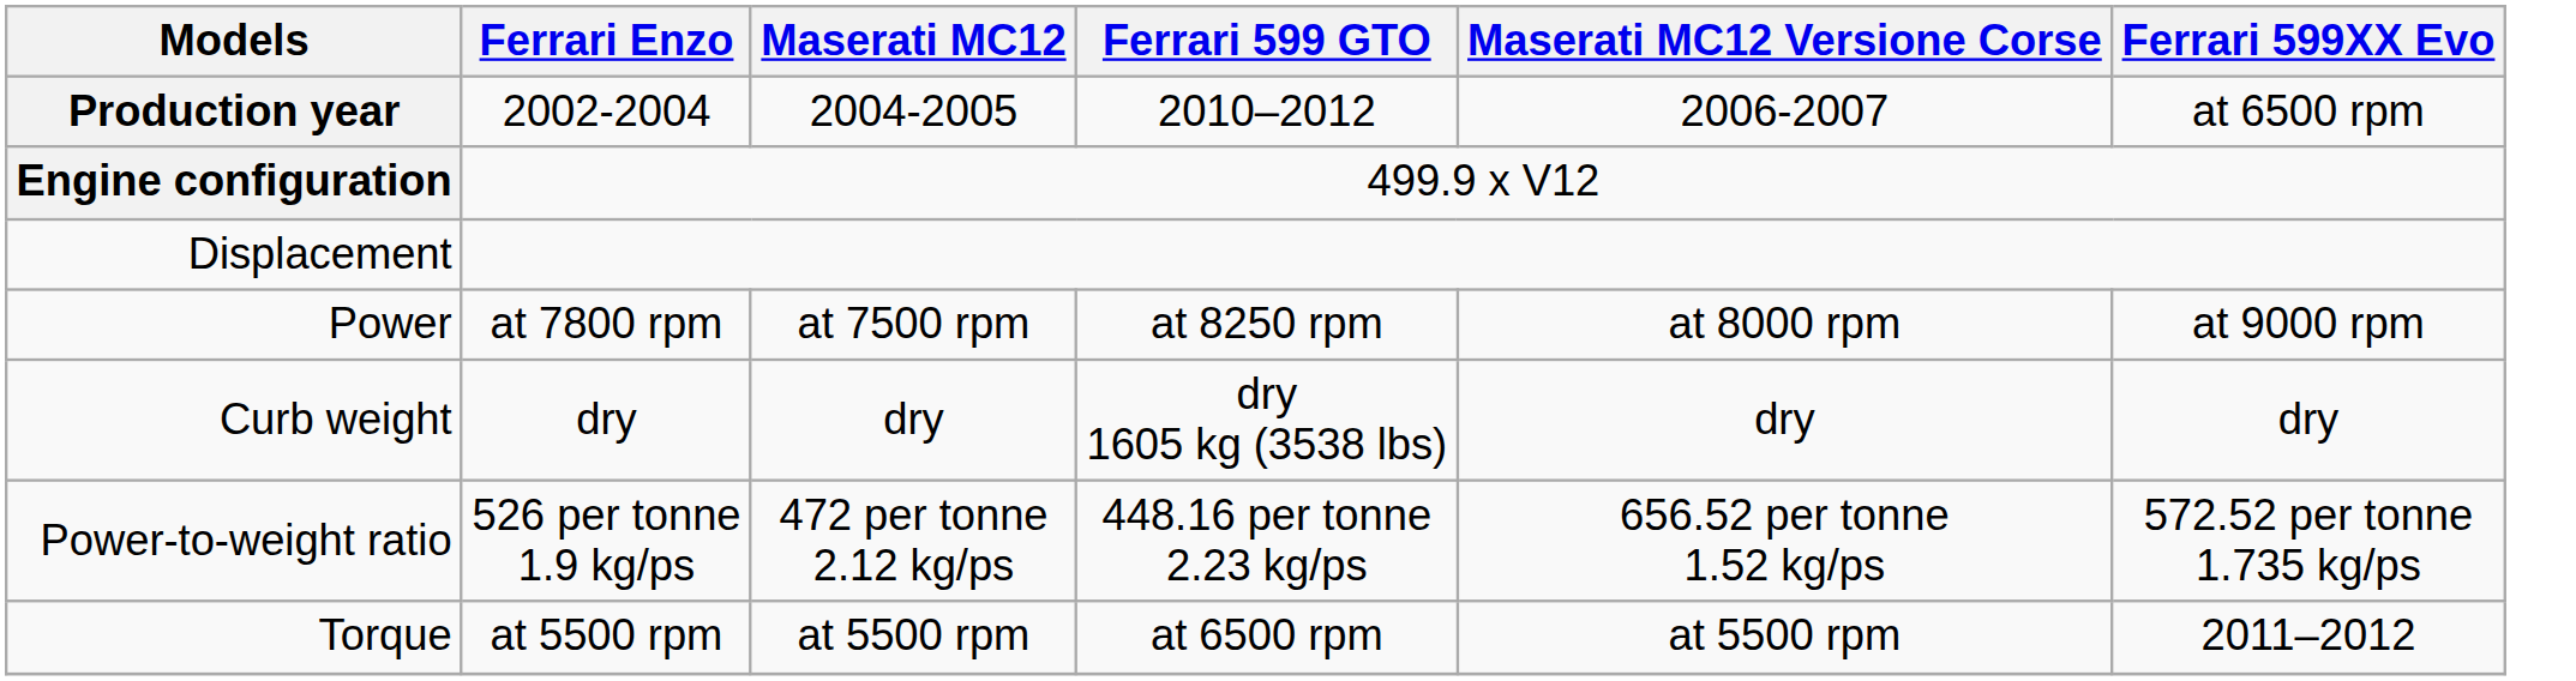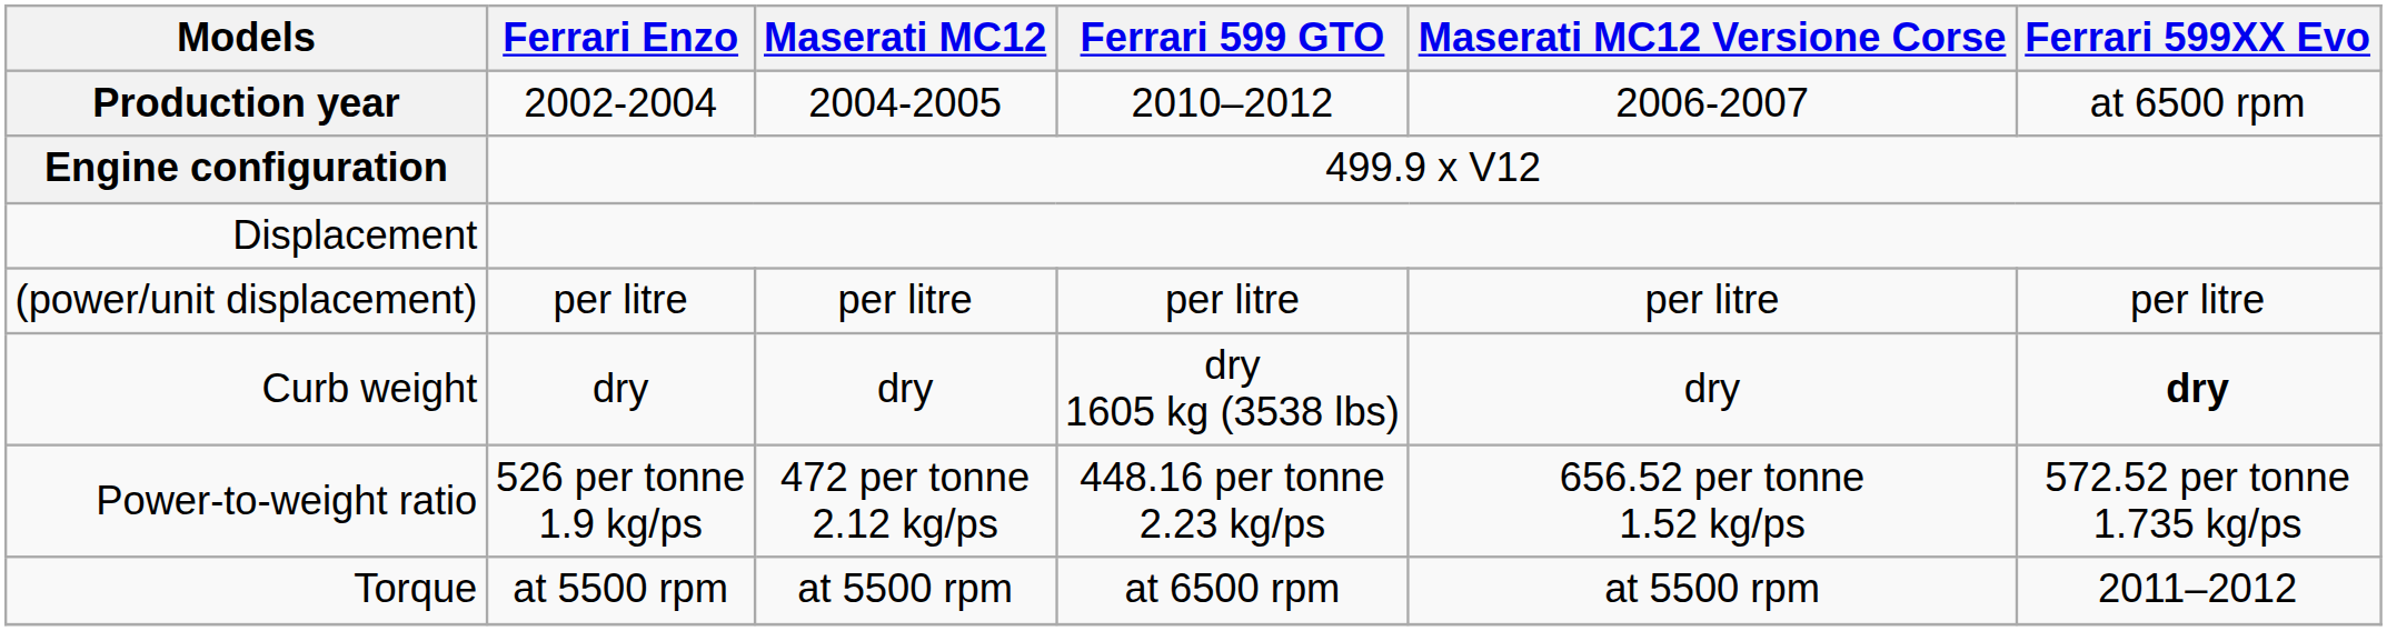+ row: (power/unit displacement) | per litre | per litre | per litre | per litre | per litre
- row: Power | at 7800 rpm | at 7500 rpm | at 8250 rpm | at 8000 rpm | at 9000 rpm
Curb weight | Ferrari 599XX Evo: normal -> bold
